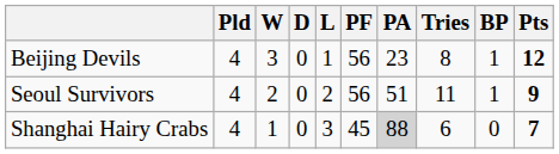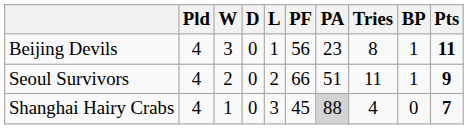Beijing Devils | Pts: 12 -> 11
Seoul Survivors | PF: 56 -> 66
Shanghai Hairy Crabs | Tries: 6 -> 4
